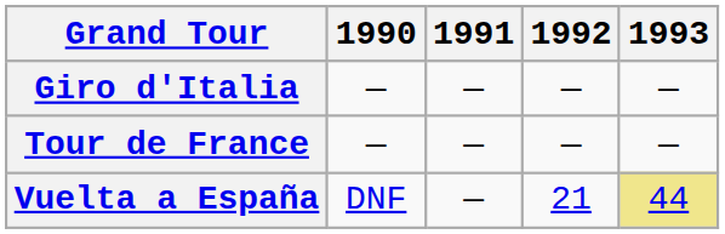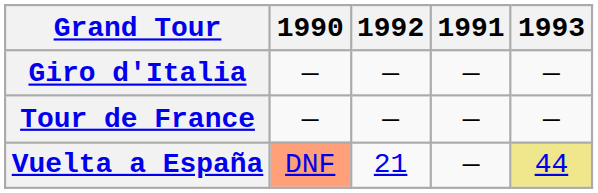columns swapped: 1991 <-> 1992
Vuelta a España | 1990: no background -> lightsalmon background
